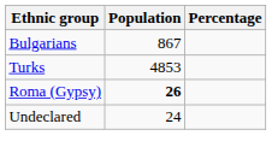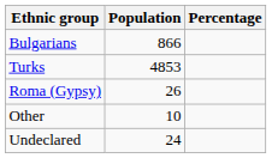Bulgarians | Population: 867 -> 866
Roma (Gypsy) | Population: bold -> normal
+ row: Other | 10
